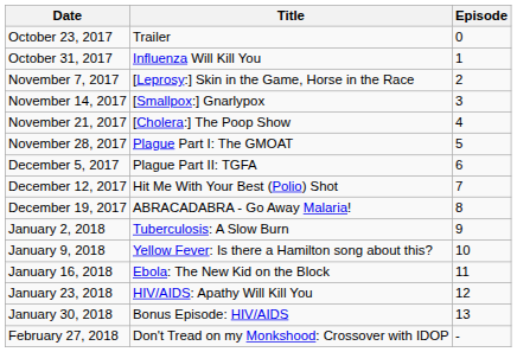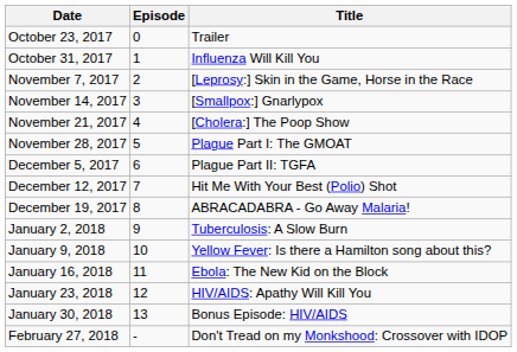columns swapped: Episode <-> Title
